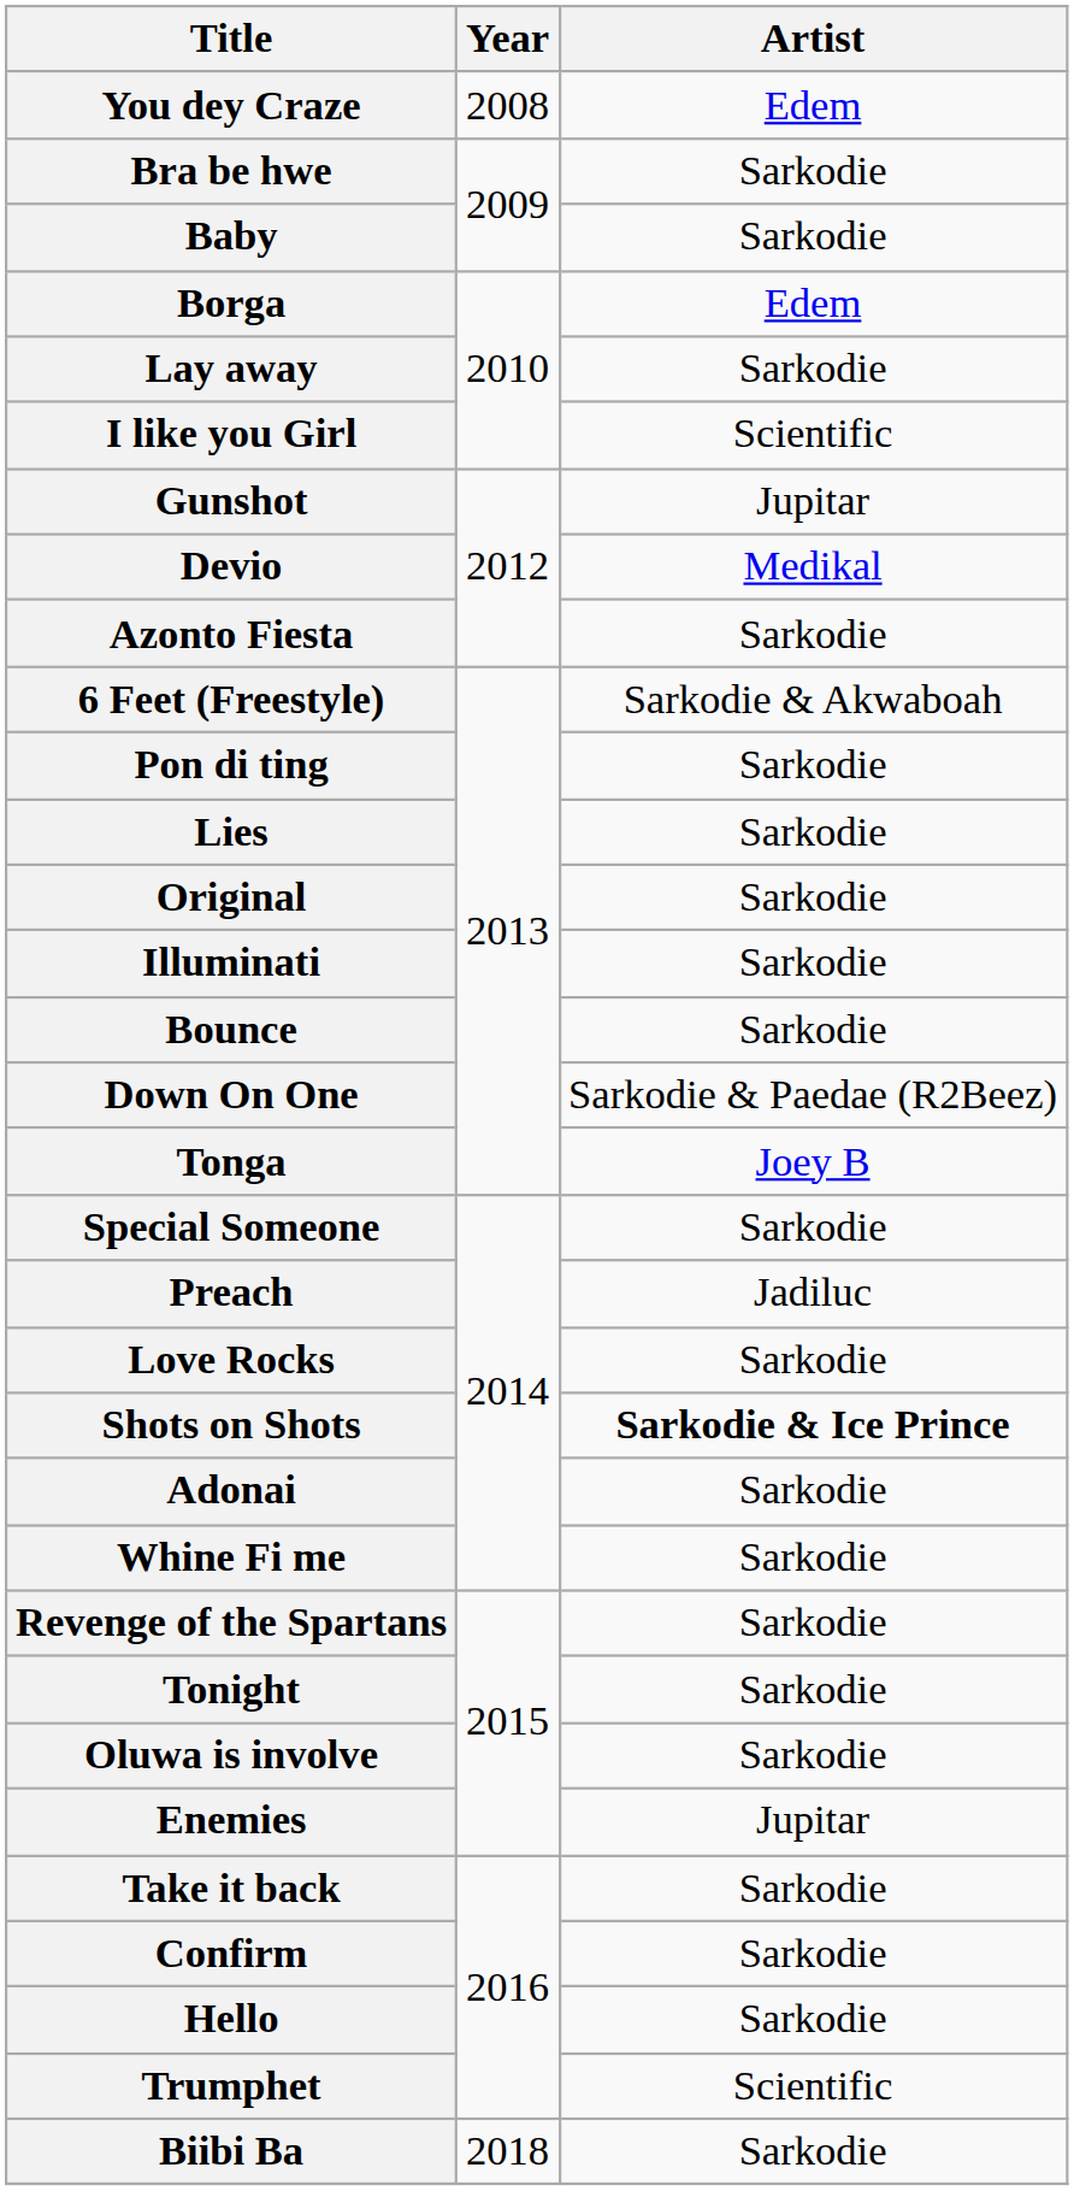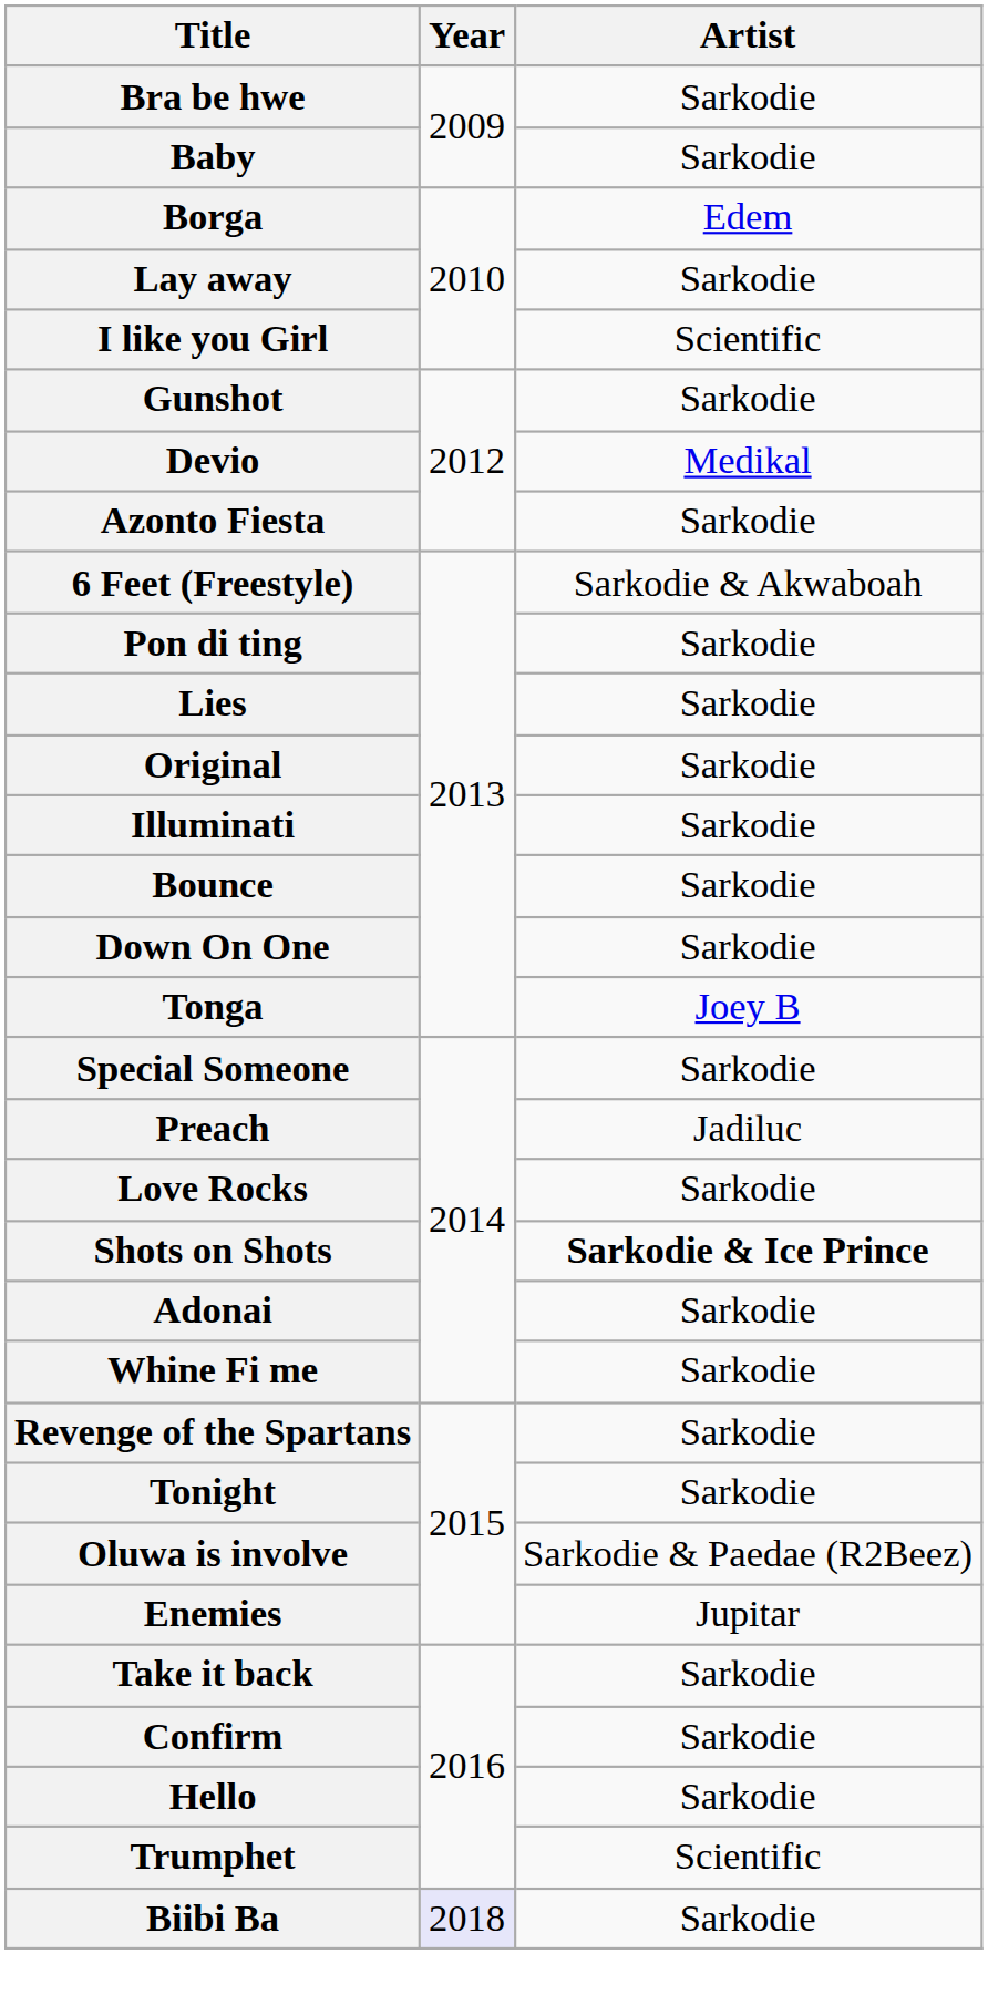- row: You dey Craze | 2008 | Edem
Gunshot | Artist: Jupitar -> Sarkodie
Down On One | Artist: Sarkodie & Paedae (R2Beez) -> Sarkodie
Oluwa is involve | Artist: Sarkodie -> Sarkodie & Paedae (R2Beez)
Biibi Ba | Year: no background -> lavender background
